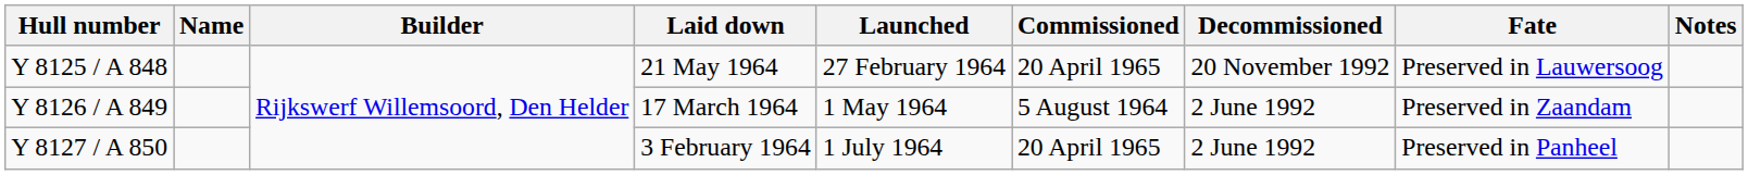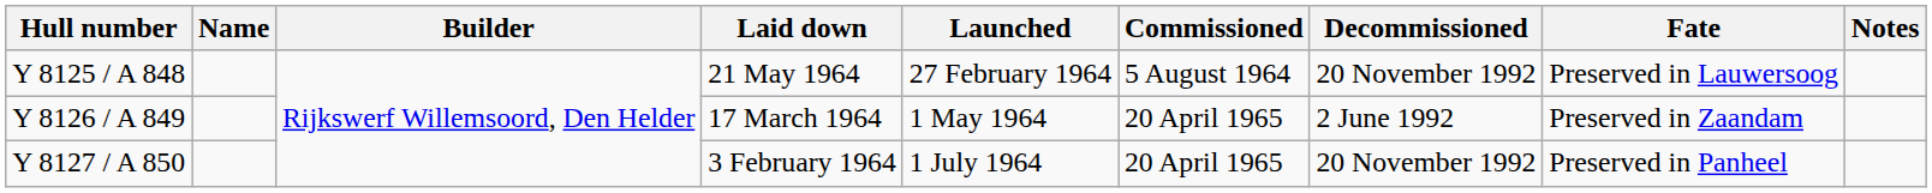Y 8125 / A 848 | Commissioned: 20 April 1965 -> 5 August 1964
Y 8126 / A 849 | Commissioned: 5 August 1964 -> 20 April 1965
Y 8127 / A 850 | Decommissioned: 2 June 1992 -> 20 November 1992
